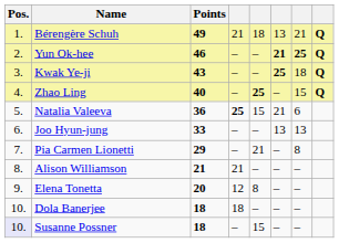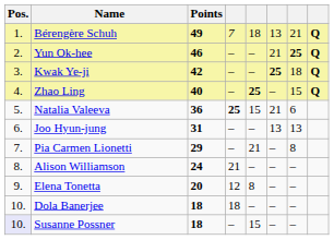Bérengère Schuh | column 4: 21 -> 7
Yun Ok-hee | column 6: bold -> normal
Kwak Ye-ji | Points: 43 -> 42
Joo Hyun-jung | Points: 33 -> 31
Alison Williamson | Points: 21 -> 24
